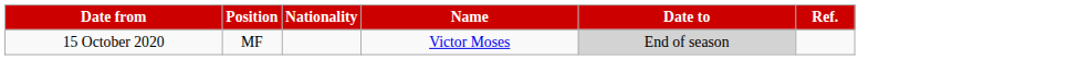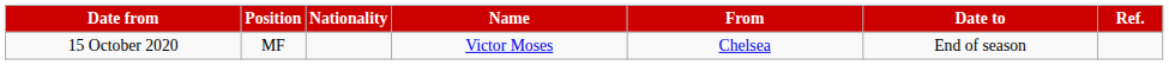+ column: From | Chelsea
15 October 2020 | Date to: lightgrey background -> no background
